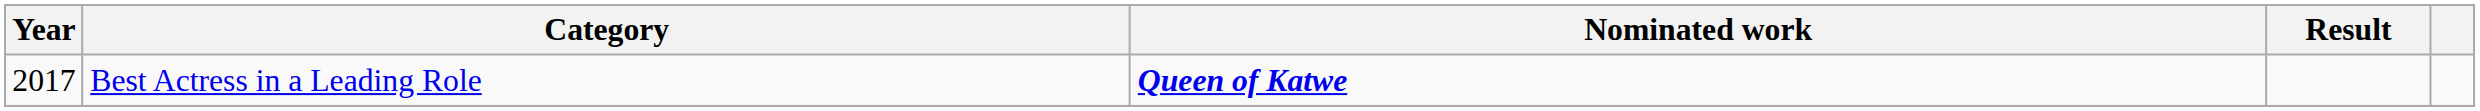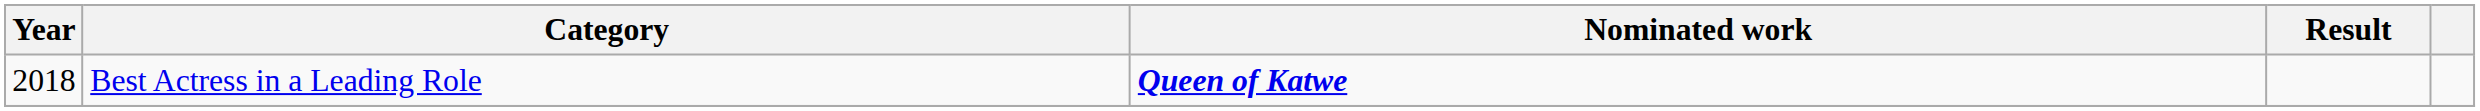Best Actress in a Leading Role | Year: 2017 -> 2018
